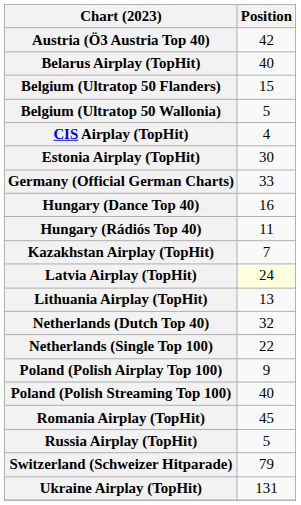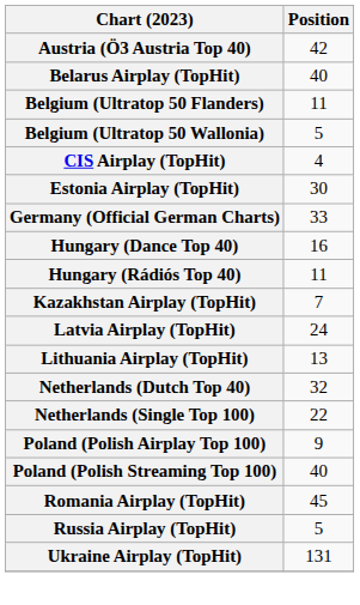Belgium (Ultratop 50 Flanders) | Position: 15 -> 11
Latvia Airplay (TopHit) | Position: lightyellow background -> no background
- row: Switzerland (Schweizer Hitparade) | 79
